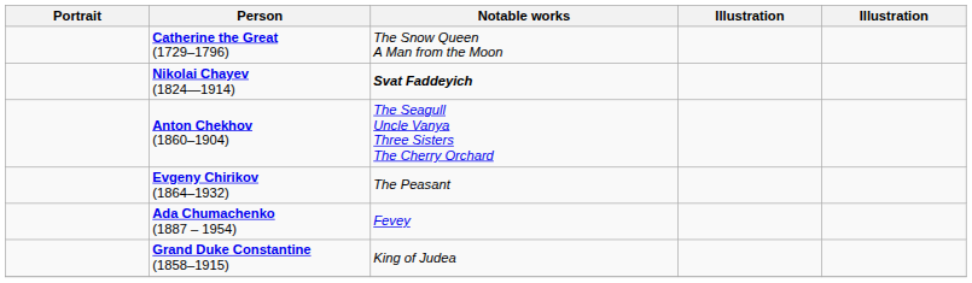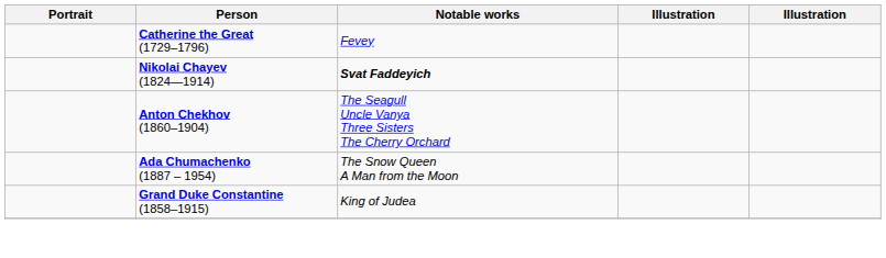Catherine the Great (1729–1796) | Notable works: The Snow Queen A Man from the Moon -> Fevey
- row: Evgeny Chirikov (1864–1932) | The Peasant
Ada Chumachenko (1887 – 1954) | Notable works: Fevey -> The Snow Queen A Man from the Moon
